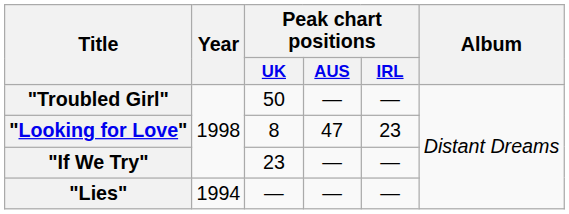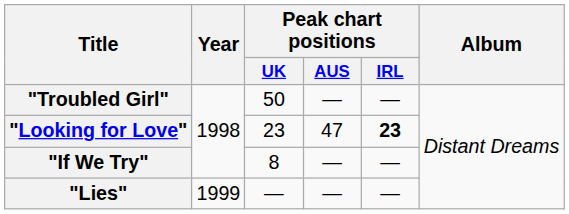"Looking for Love" | Peak chart positions / UK: 8 -> 23
"Looking for Love" | Peak chart positions / IRL: normal -> bold
"If We Try" | Peak chart positions / UK: 23 -> 8
"Lies" | Year: 1994 -> 1999
